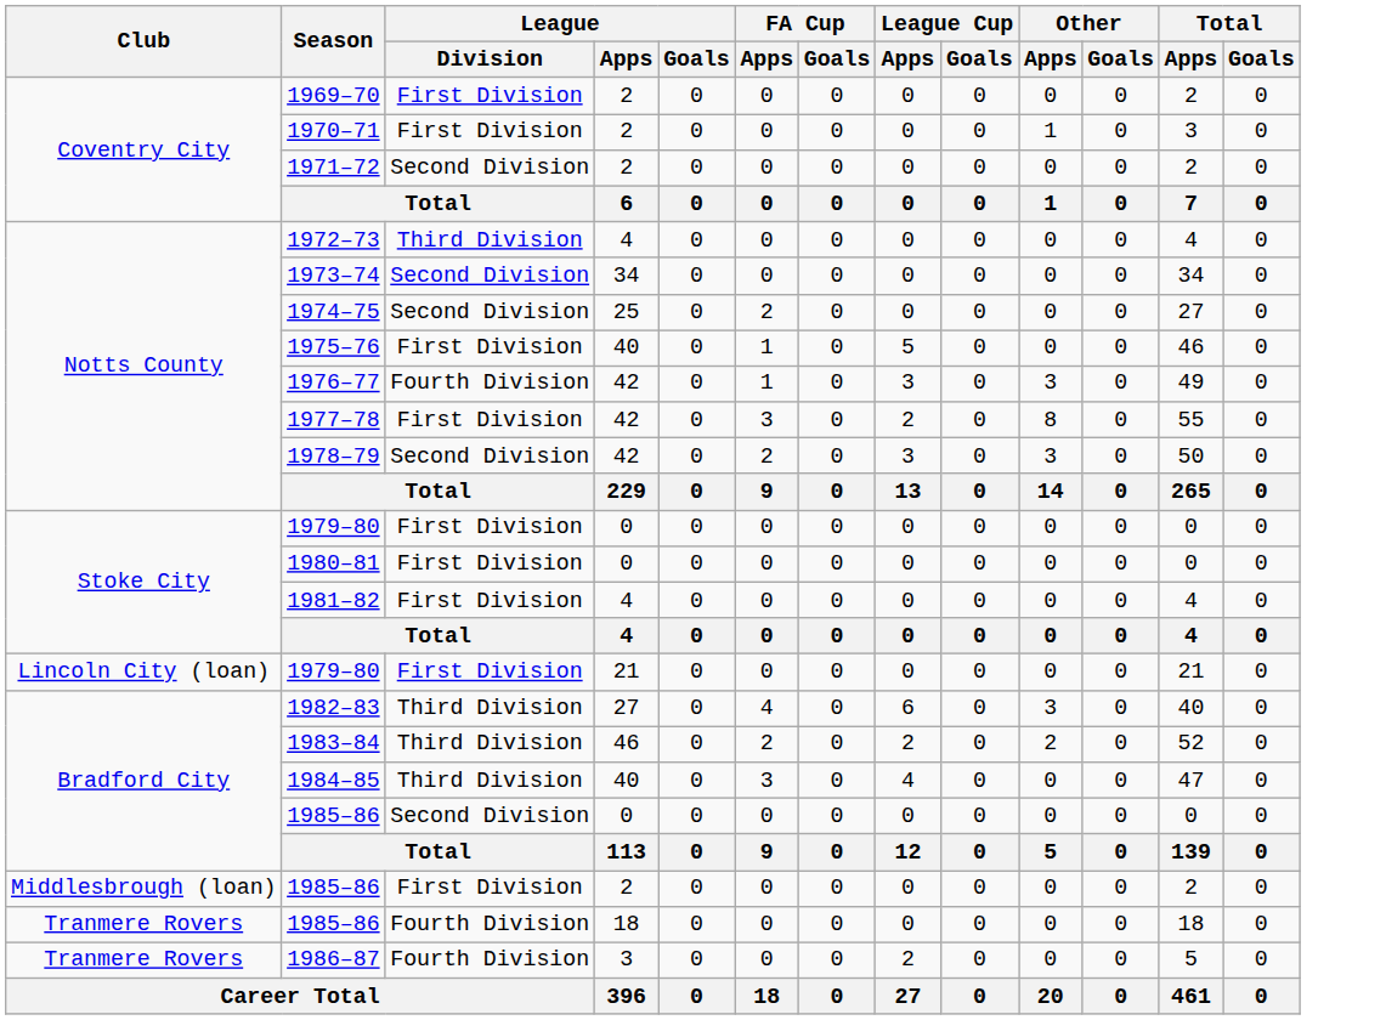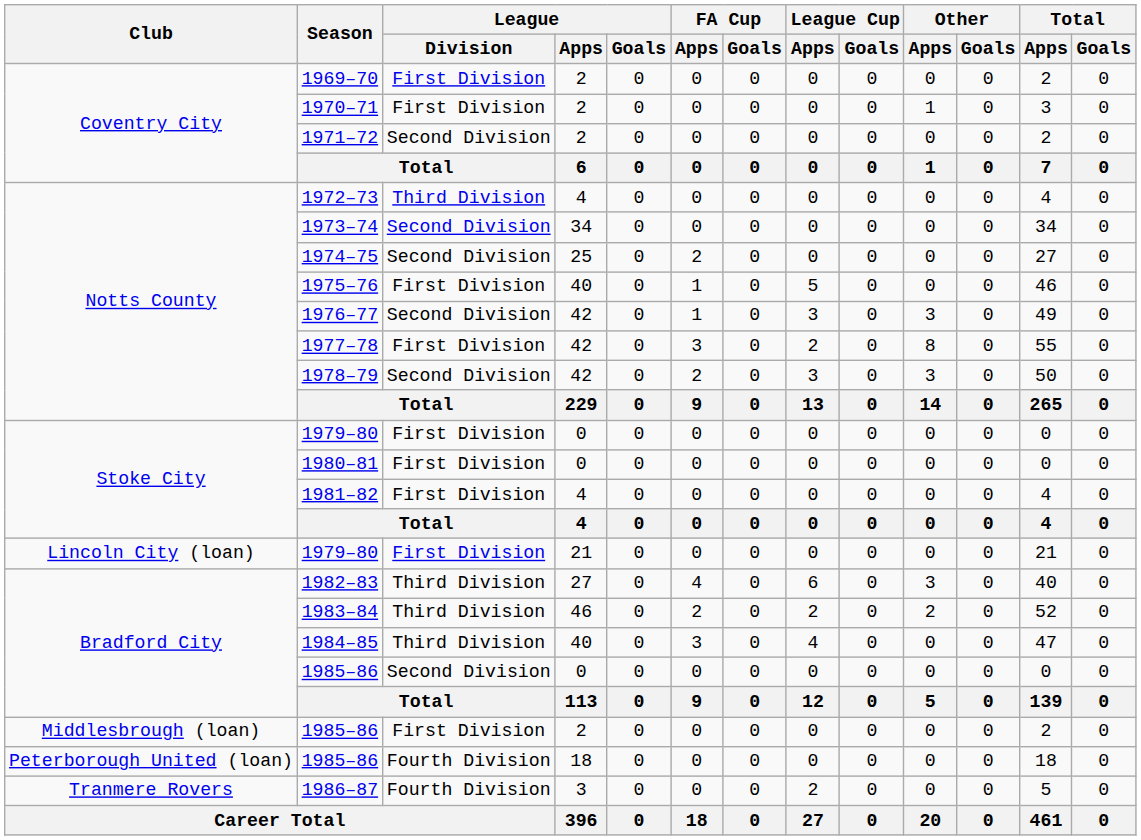1976–77 | League / Division: Fourth Division -> Second Division
1985–86 / 18 | Club: Tranmere Rovers -> Peterborough United (loan)
